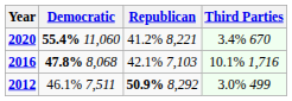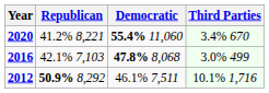columns swapped: Republican <-> Democratic
2016 | Third Parties: 10.1% 1,716 -> 3.0% 499
2012 | Third Parties: 3.0% 499 -> 10.1% 1,716
